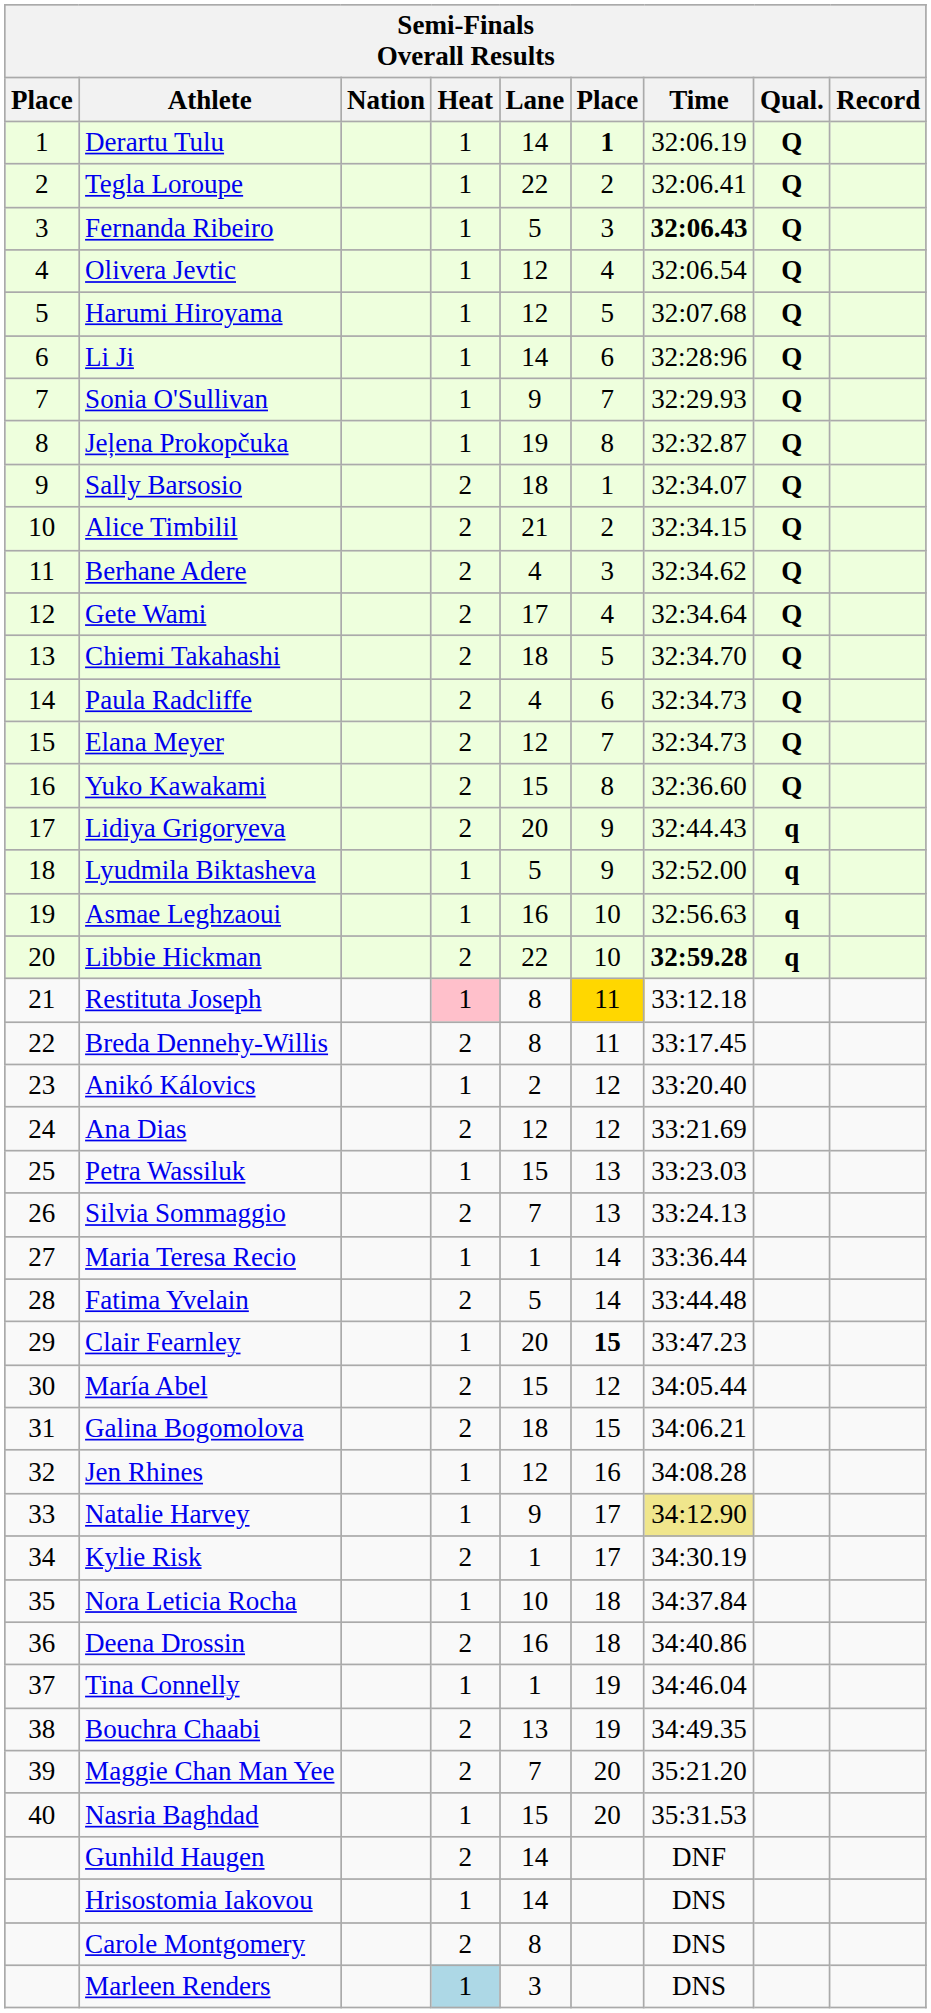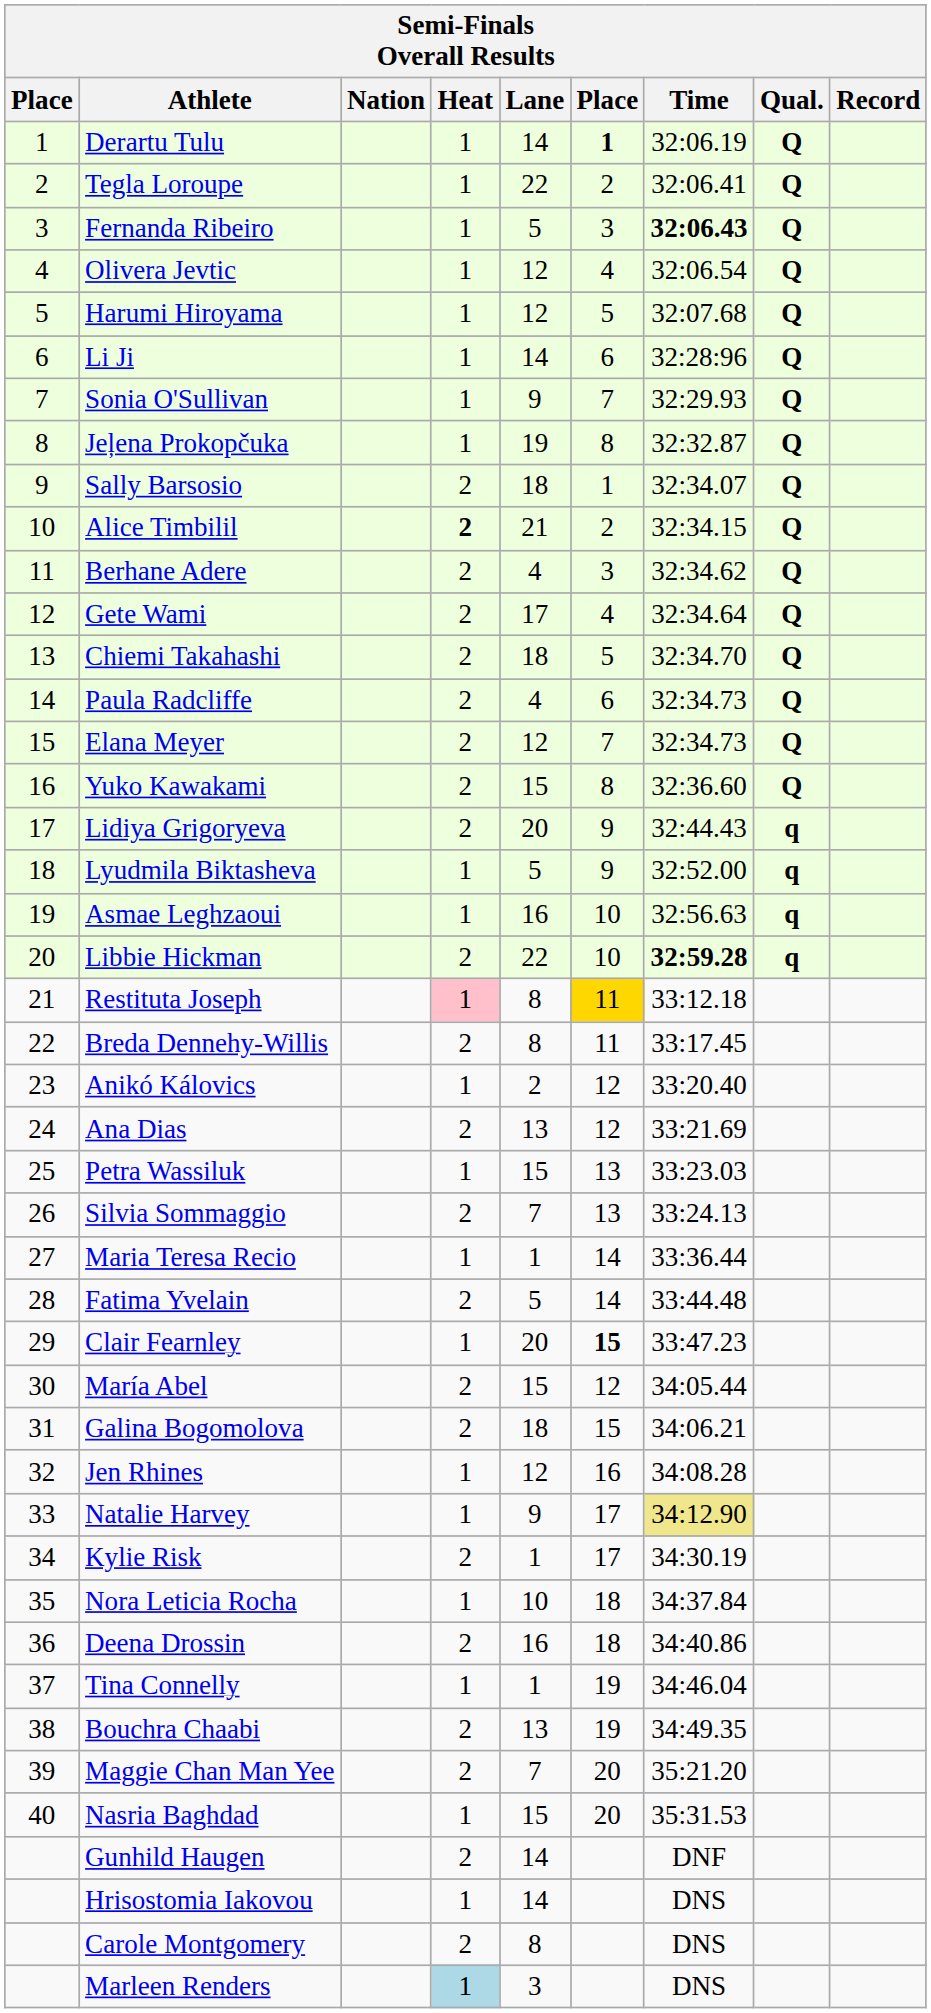Alice Timbilil | Heat: normal -> bold
Ana Dias | Lane: 12 -> 13
